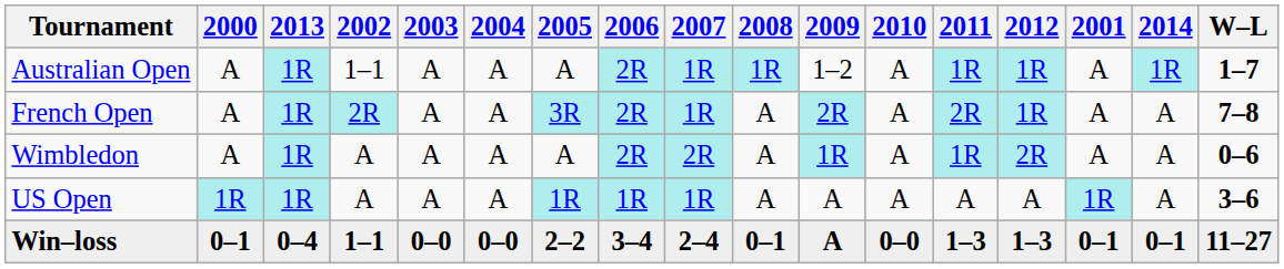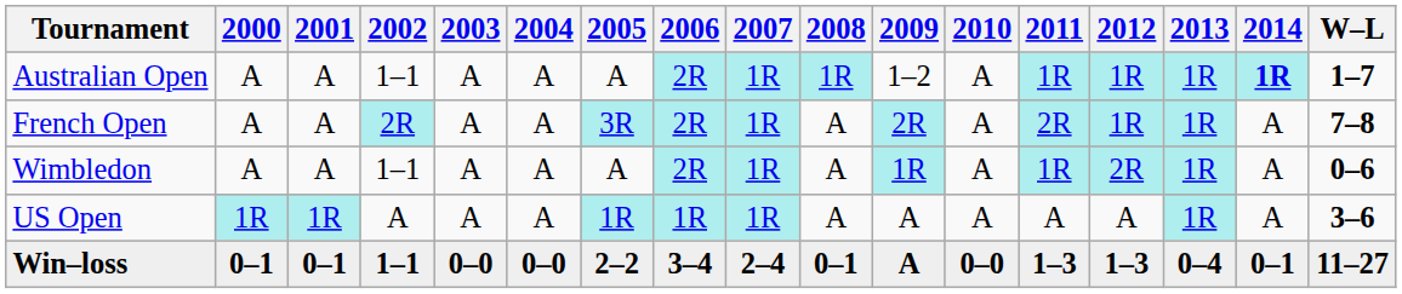columns swapped: 2001 <-> 2013
Australian Open | 2014: normal -> bold
Wimbledon | 2002: A -> 1–1
Wimbledon | 2007: 2R -> 1R
